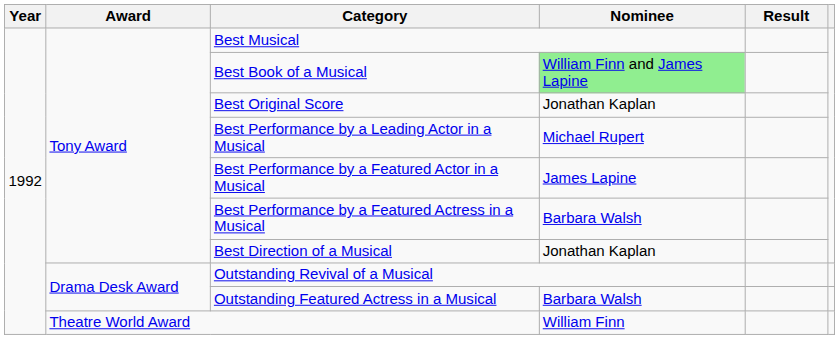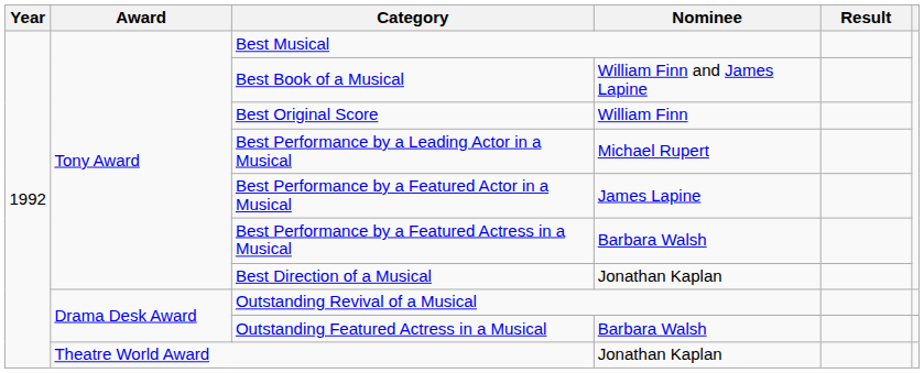Best Book of a Musical | Nominee: lightgreen background -> no background
Best Original Score | Nominee: Jonathan Kaplan -> William Finn
Theatre World Award | Nominee: William Finn -> Jonathan Kaplan
